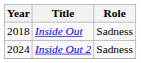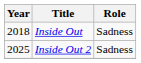Inside Out 2 | Year: 2024 -> 2025
